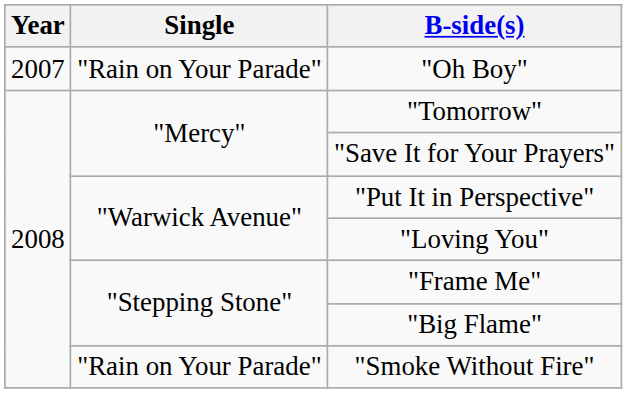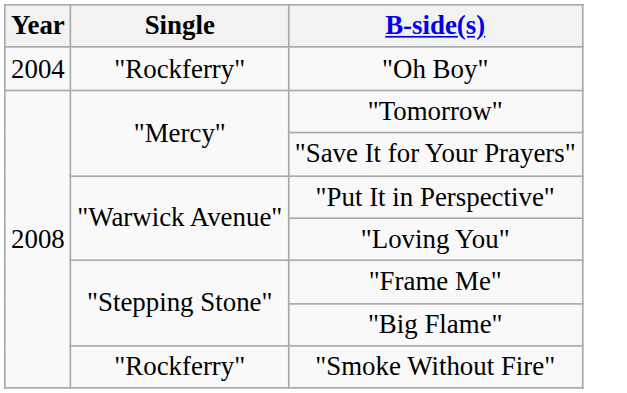"Oh Boy" | Year: 2007 -> 2004
"Oh Boy" | Single: "Rain on Your Parade" -> "Rockferry"
"Smoke Without Fire" | Single: "Rain on Your Parade" -> "Rockferry"
